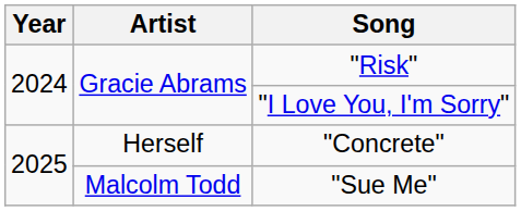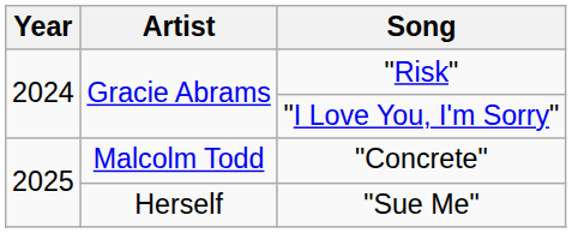"Concrete" | Artist: Herself -> Malcolm Todd
"Sue Me" | Artist: Malcolm Todd -> Herself
